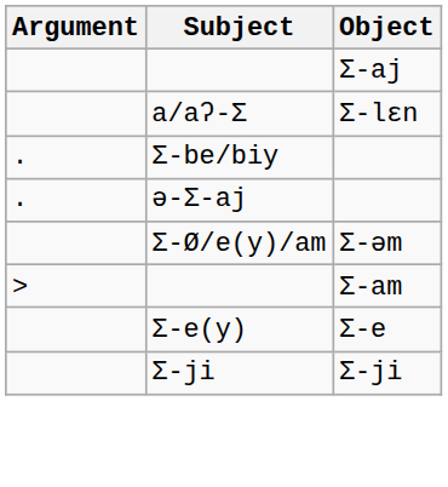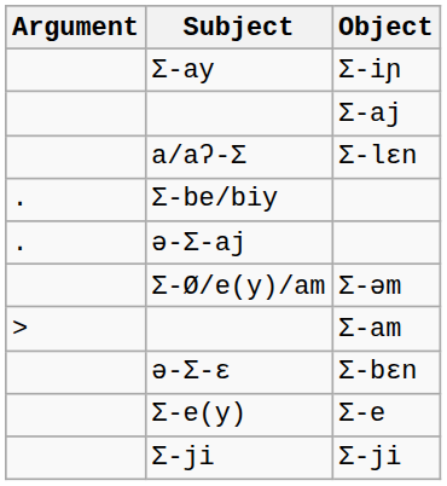+ row: Σ-ay | Σ-iɲ
+ row: ə-Σ-ɛ | Σ-bɛn
